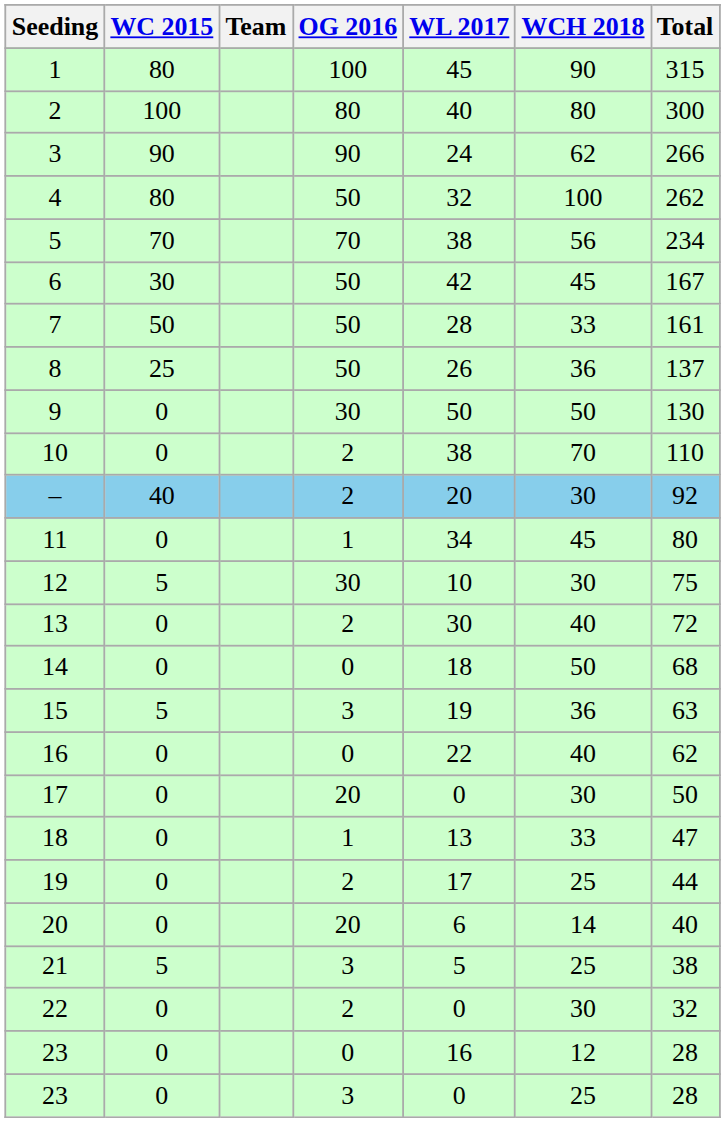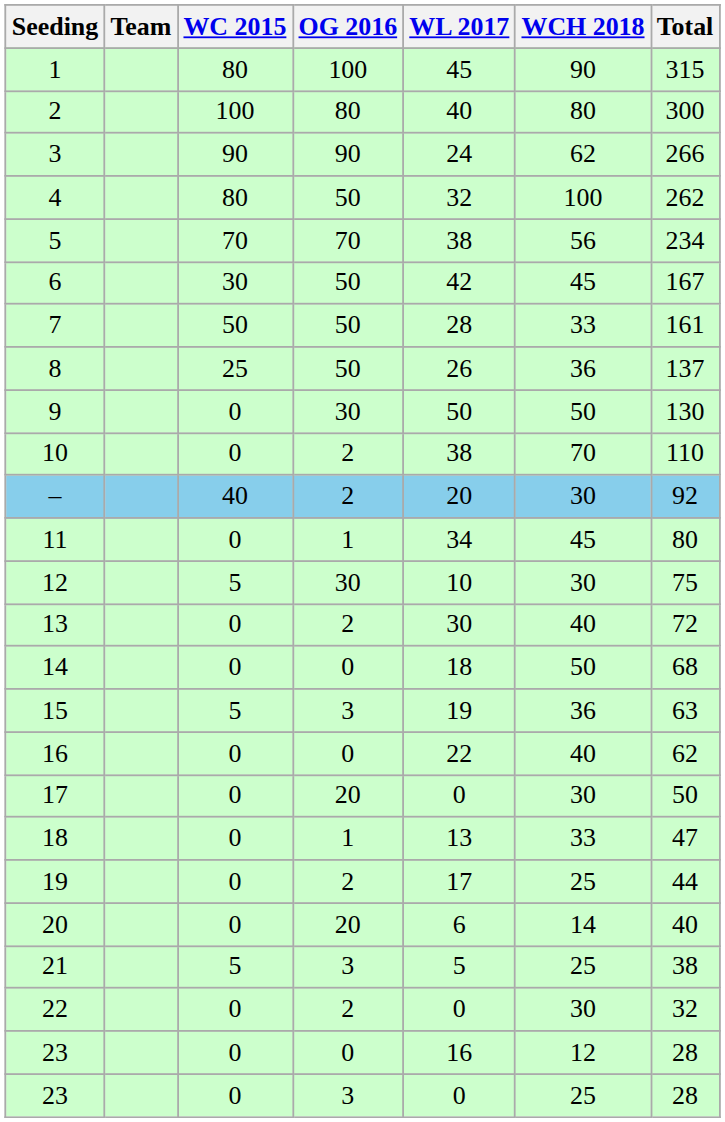columns swapped: Team <-> WC 2015
